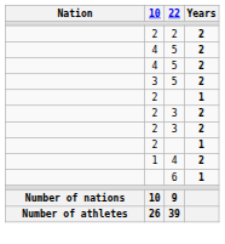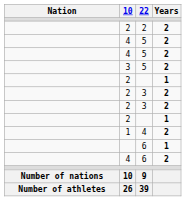+ row: 4 | 6 | 2
